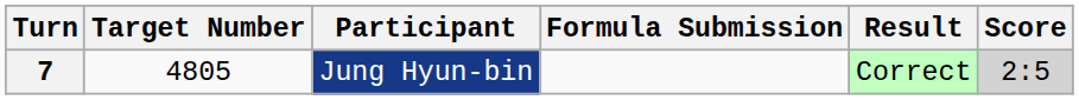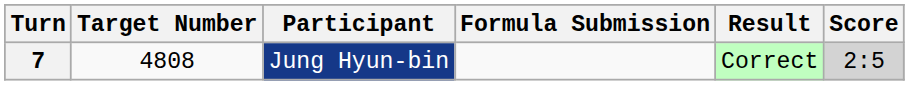7 | Target Number: 4805 -> 4808
